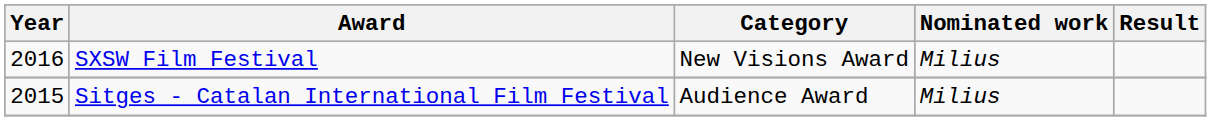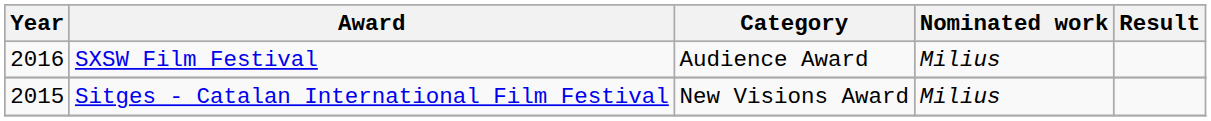SXSW Film Festival | Category: New Visions Award -> Audience Award
Sitges - Catalan International Film Festival | Category: Audience Award -> New Visions Award
